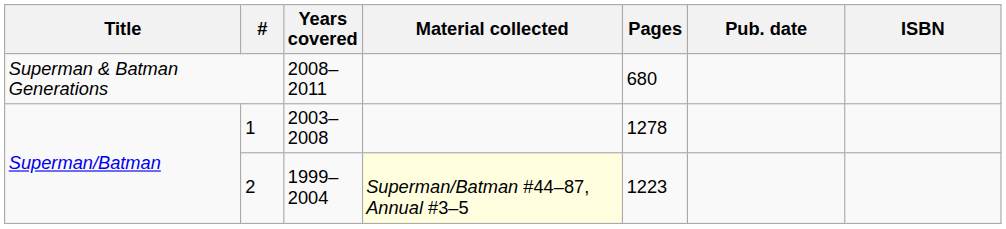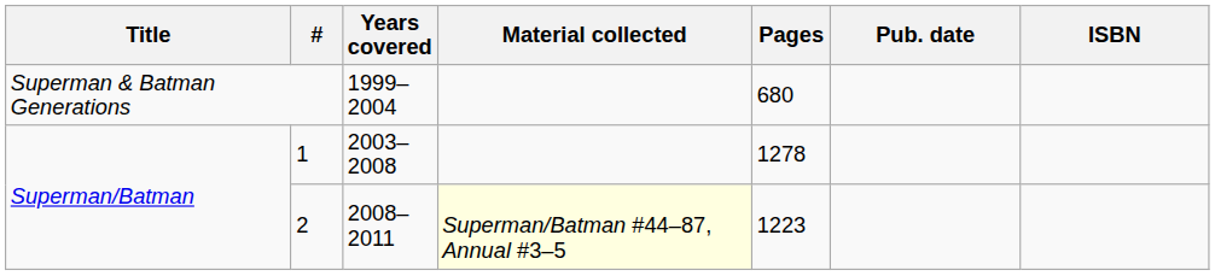Superman & Batman Generations | Years covered: 2008–2011 -> 1999–2004
2 | Years covered: 1999–2004 -> 2008–2011
